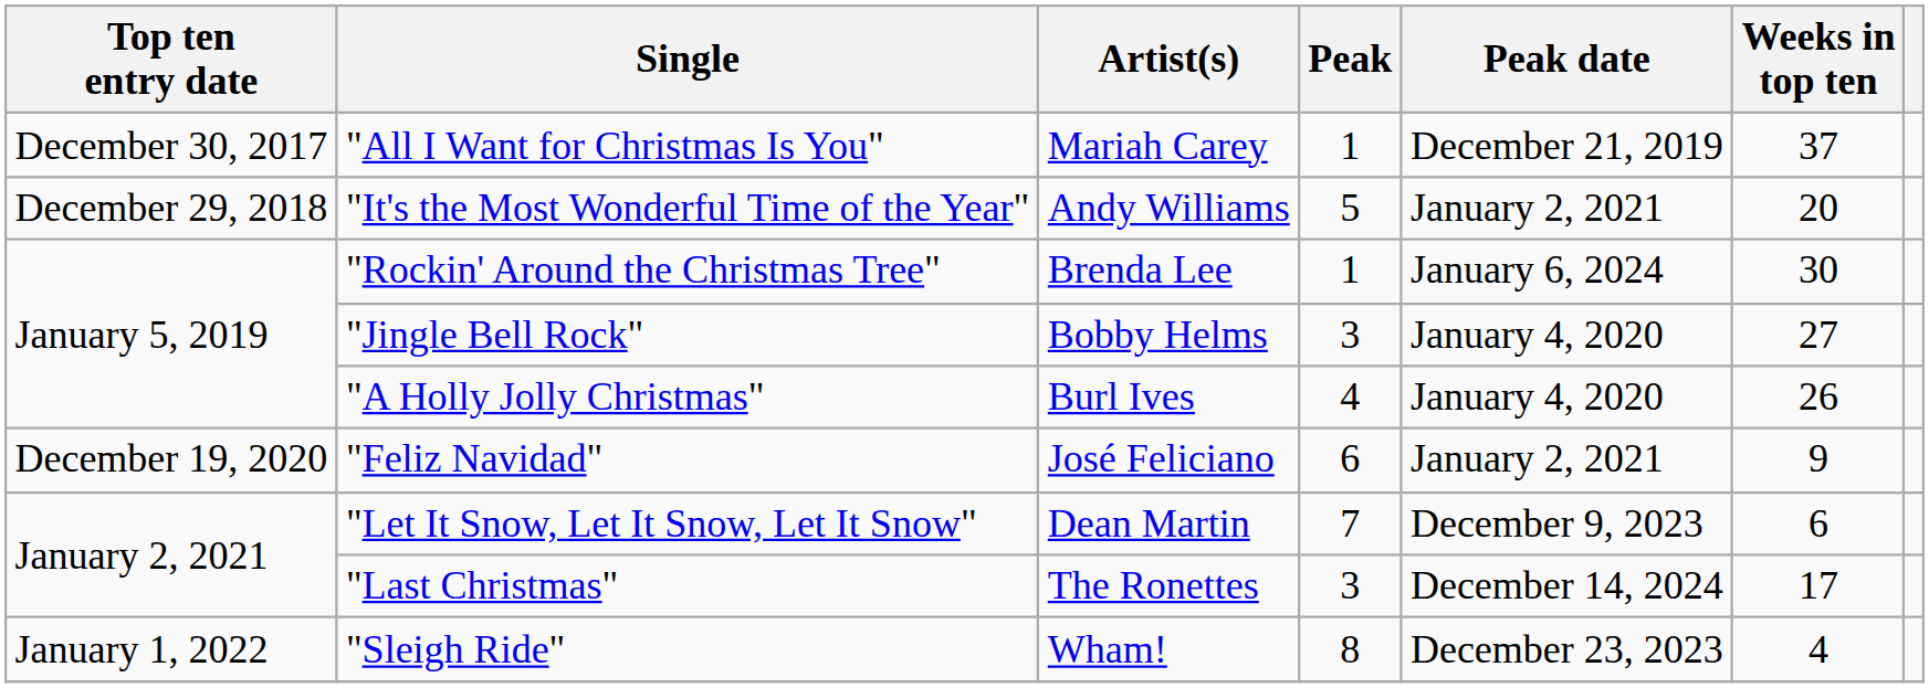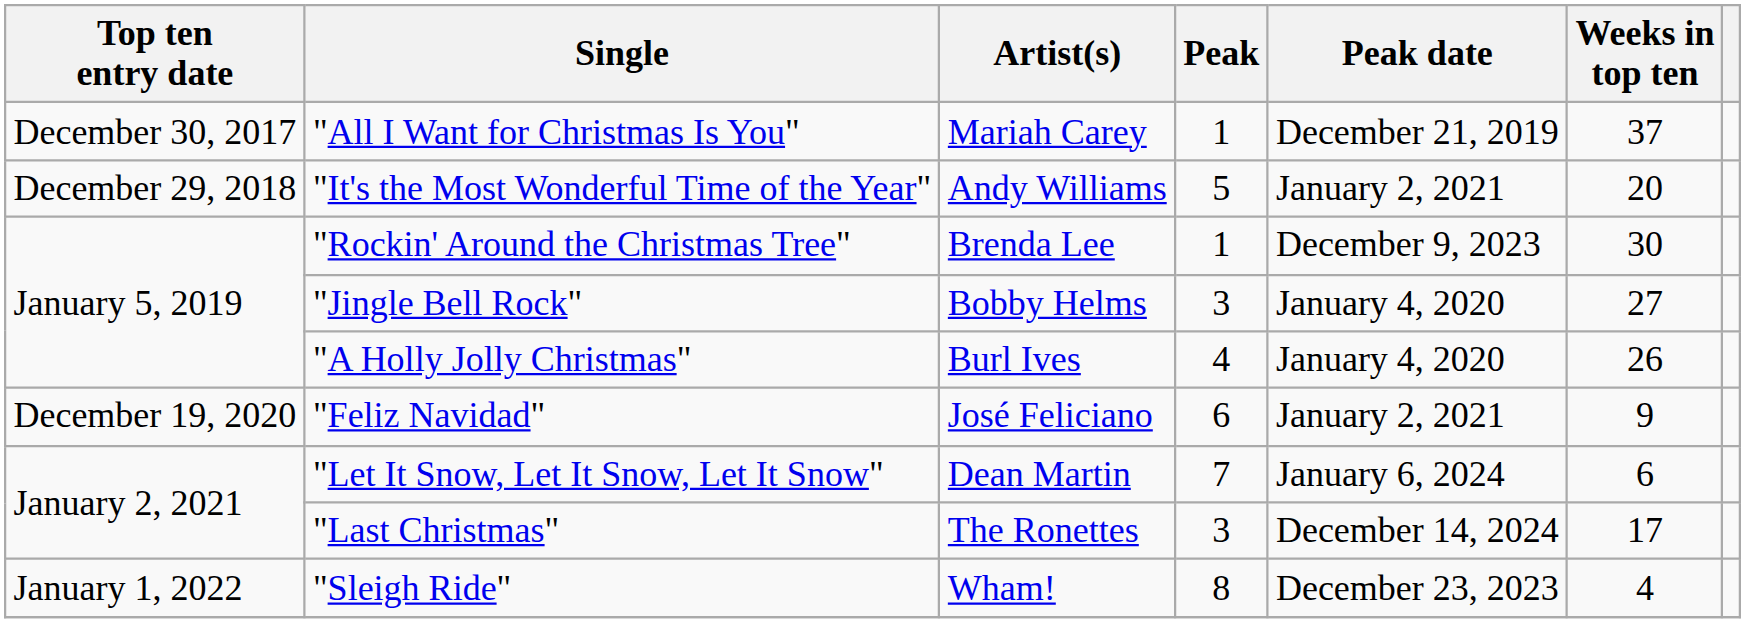"Rockin' Around the Christmas Tree" | Peak date: January 6, 2024 -> December 9, 2023
"Let It Snow, Let It Snow, Let It Snow" | Peak date: December 9, 2023 -> January 6, 2024
